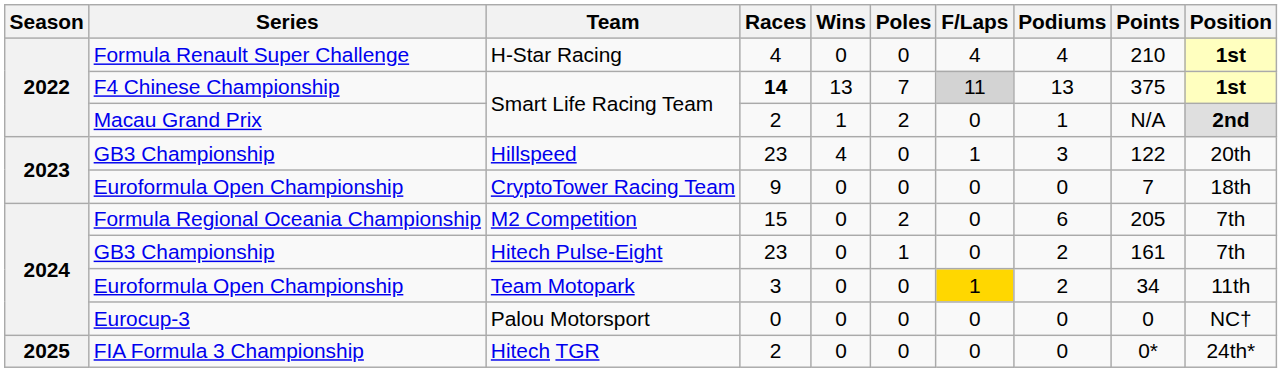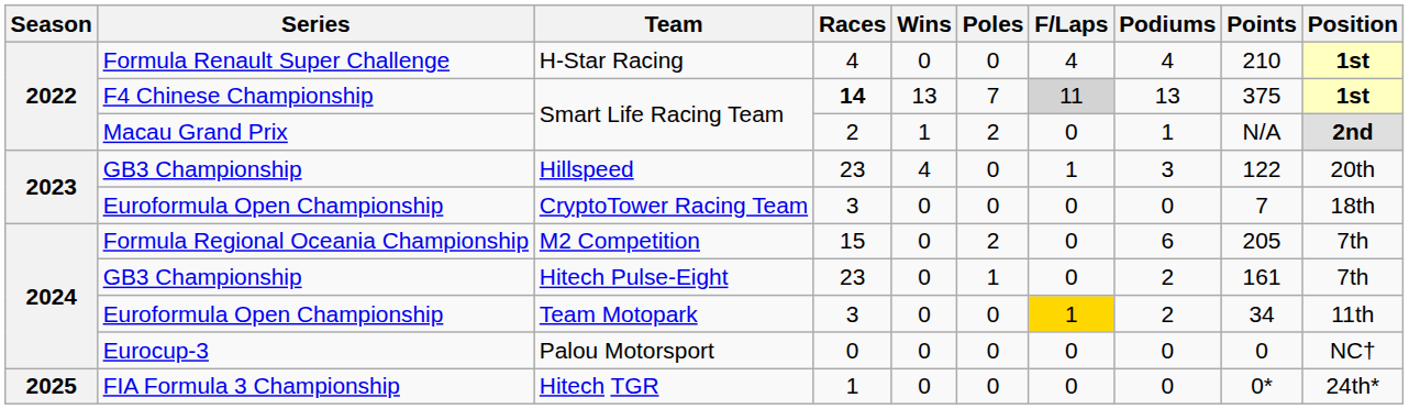CryptoTower Racing Team | Races: 9 -> 3
Hitech TGR | Races: 2 -> 1
